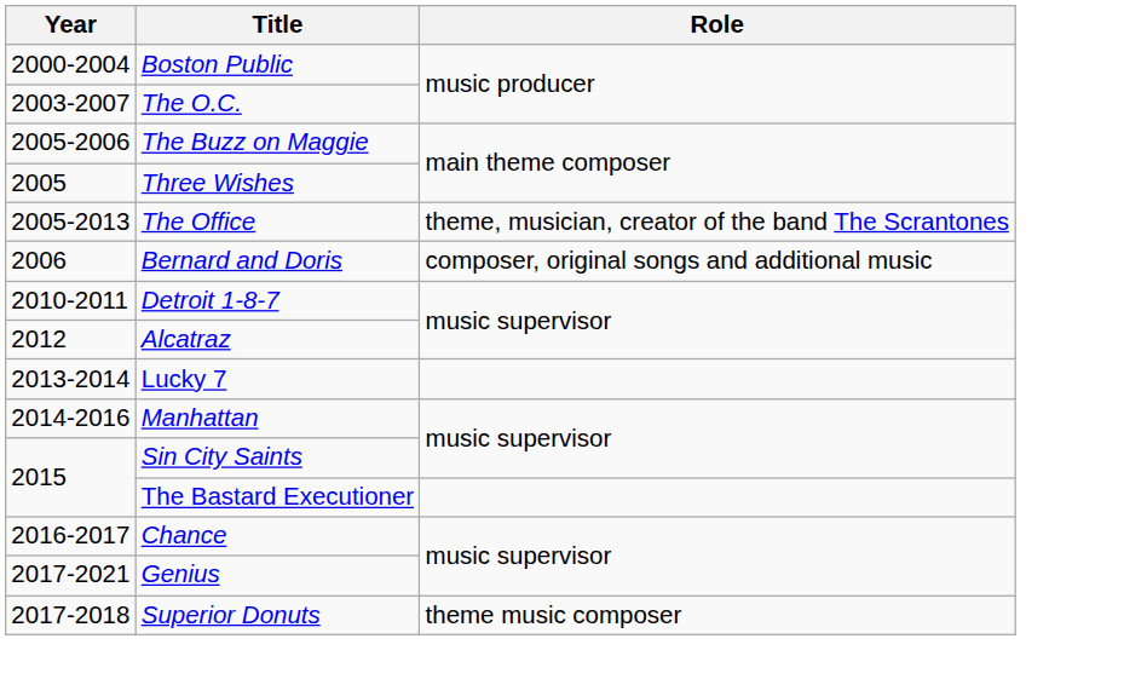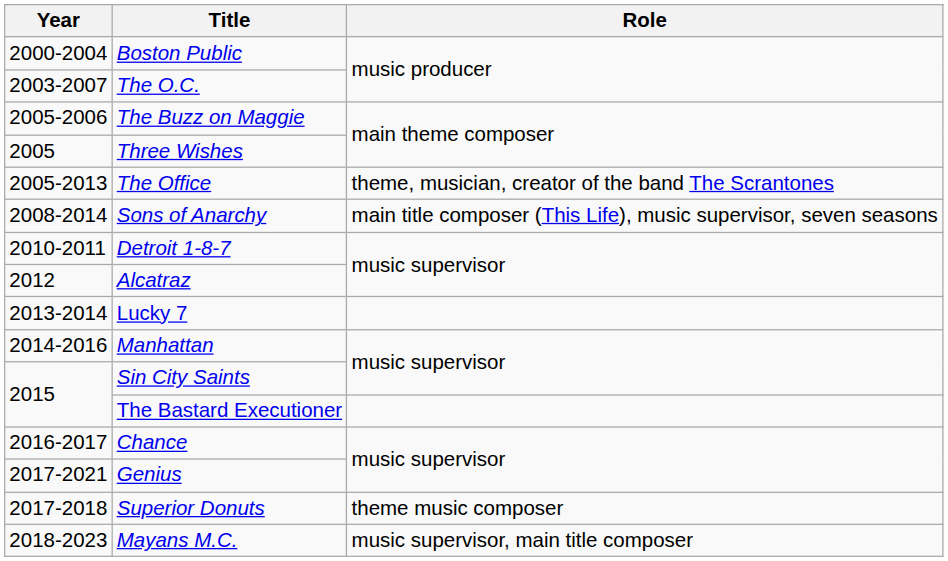- row: 2006 | Bernard and Doris | composer, original songs and additional music
+ row: 2008-2014 | Sons of Anarchy | main title composer (This Life), music supervisor, seven seasons
+ row: 2018-2023 | Mayans M.C. | music supervisor, main title composer
